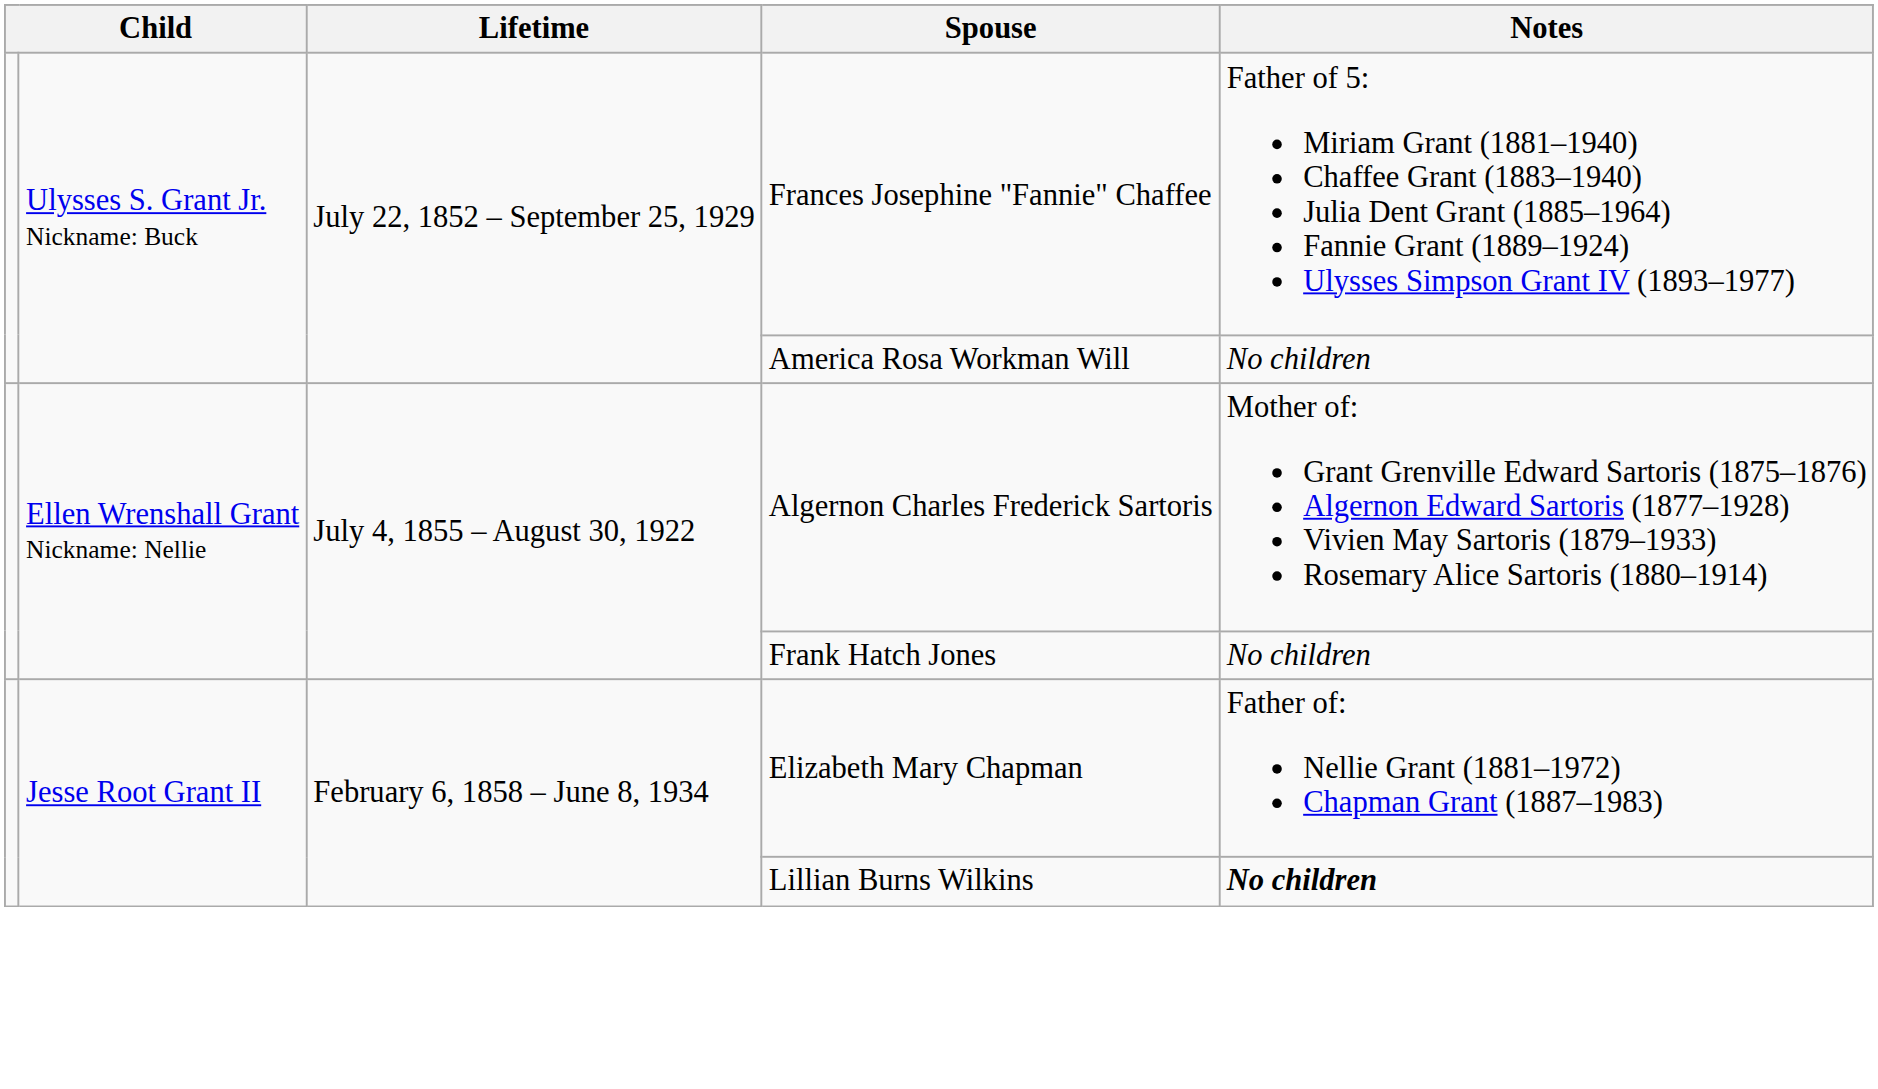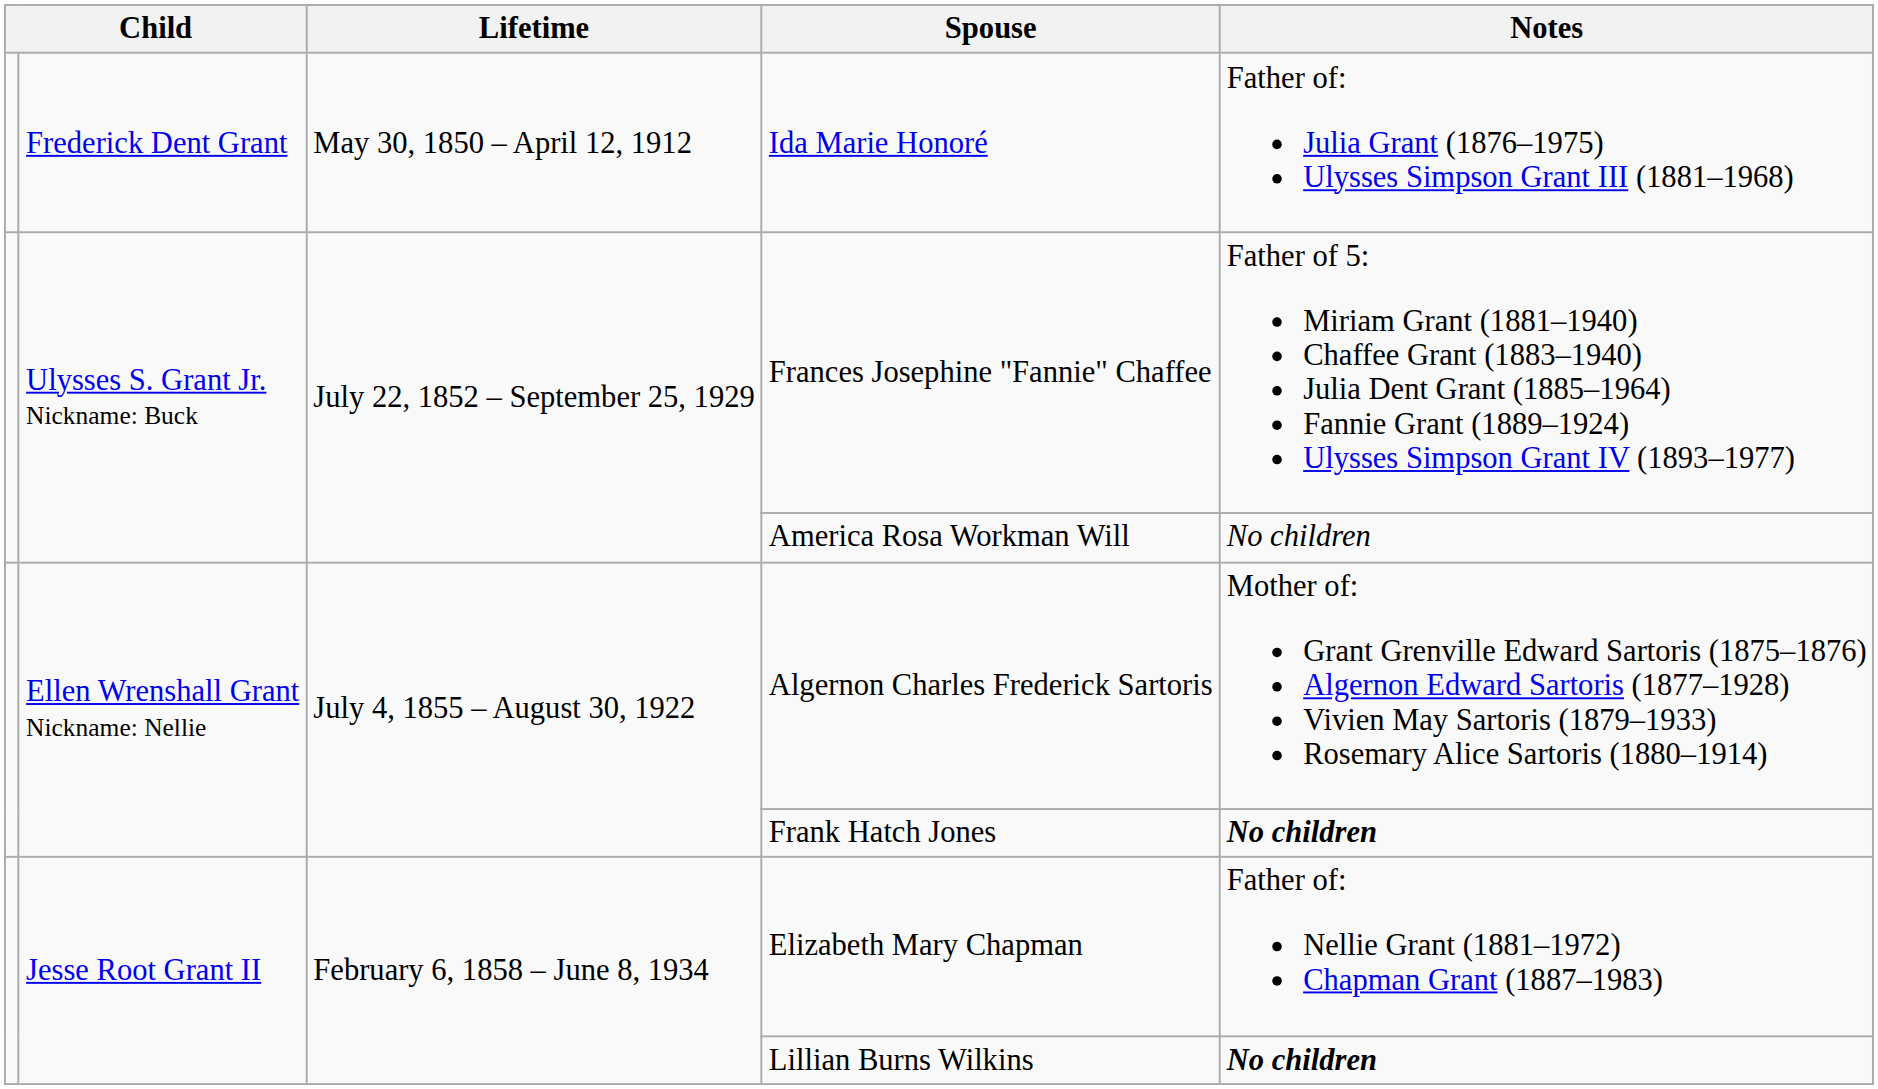+ row: Frederick Dent Grant | May 30, 1850 – April 12, 1912 | Ida Marie Honoré | Father of: Julia Grant (1876–1975) Ulysses Simpson Grant III (1881–1968)
Frank Hatch Jones | Notes: normal -> bold
